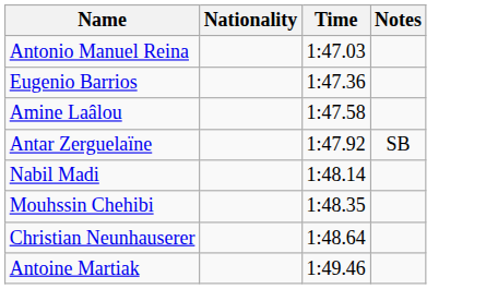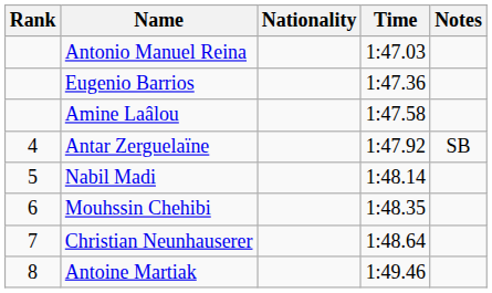+ column: Rank | 4 | 5 | 6 | 7 | 8
